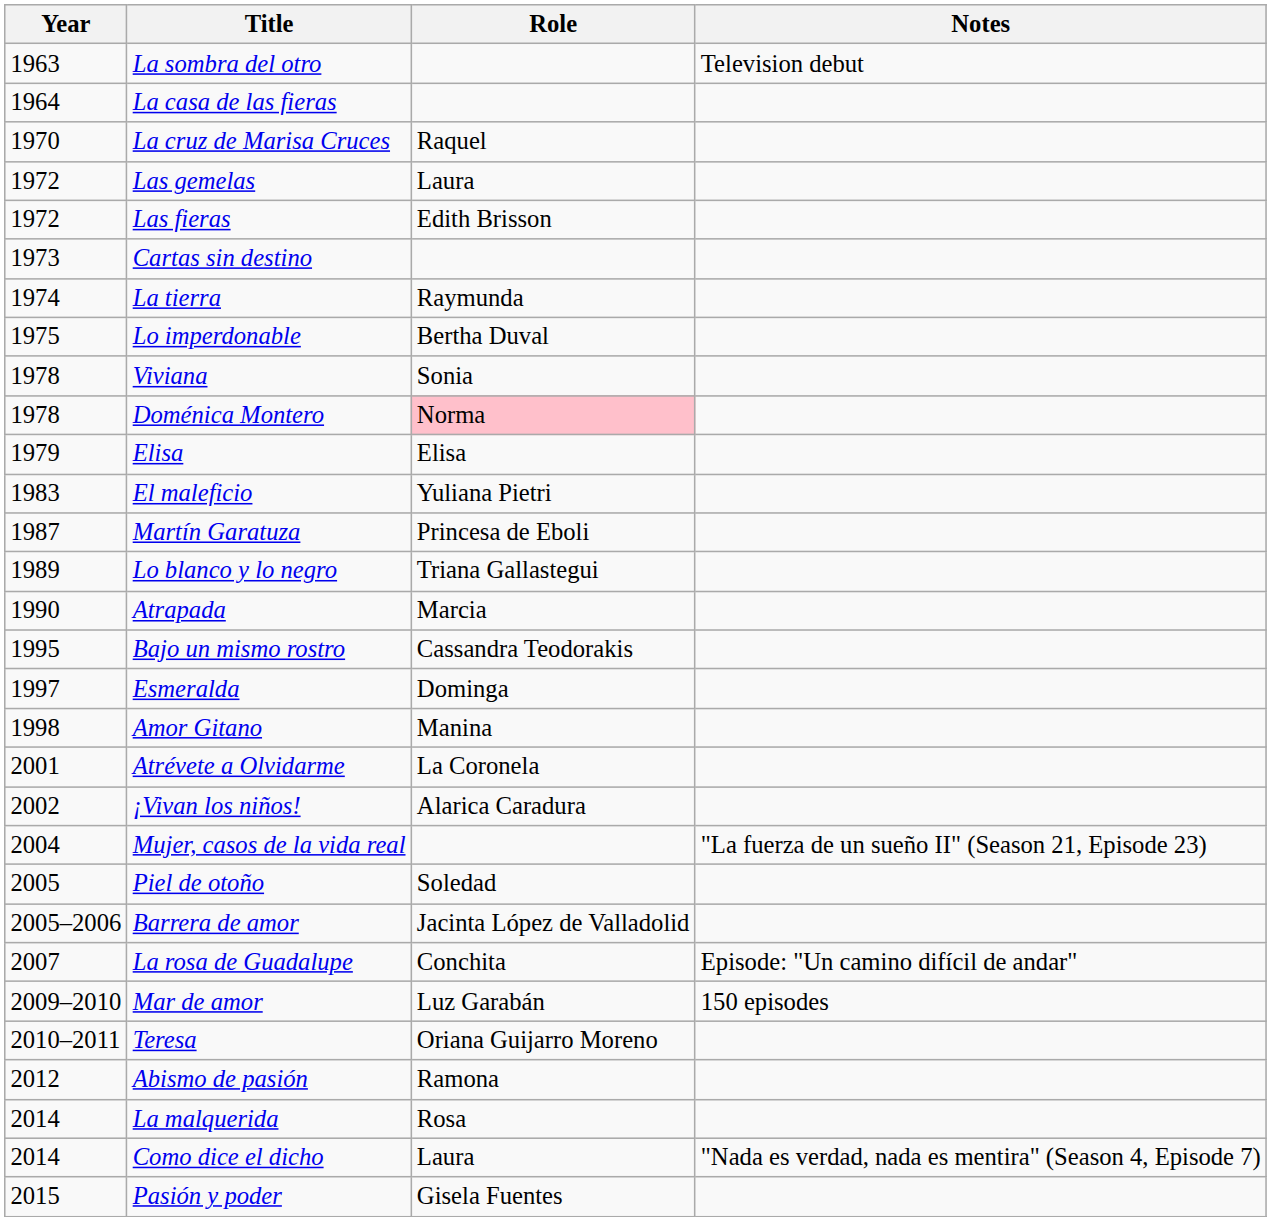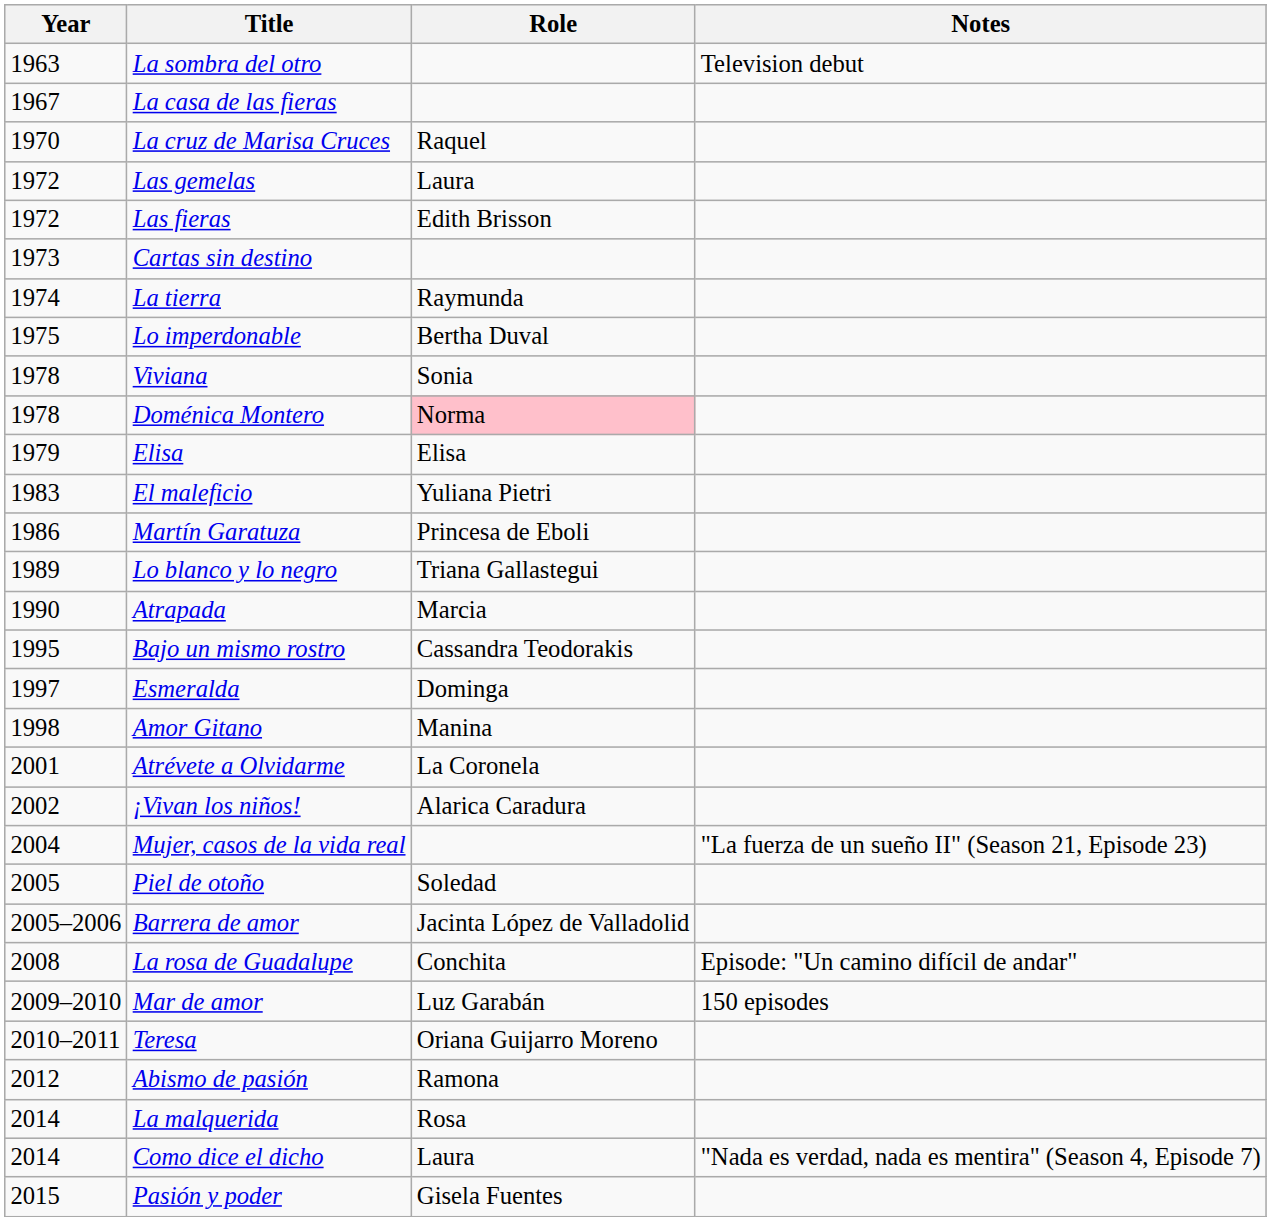La casa de las fieras | Year: 1964 -> 1967
Martín Garatuza | Year: 1987 -> 1986
La rosa de Guadalupe | Year: 2007 -> 2008
